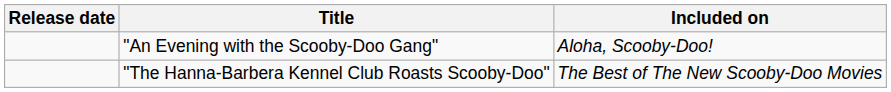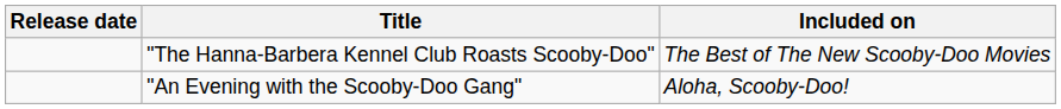rows swapped: "An Evening with the Scooby-Doo Gang" <-> "The Hanna-Barbera Kennel Club Roasts Scooby-Doo"
